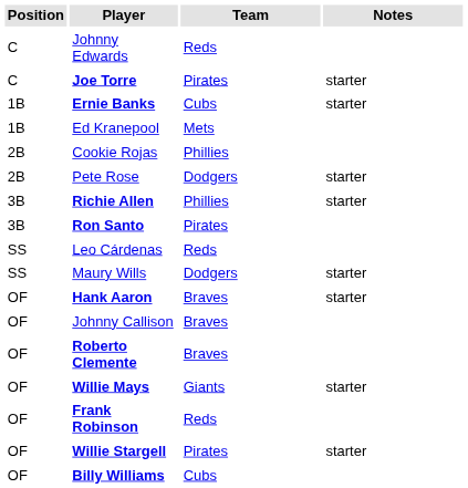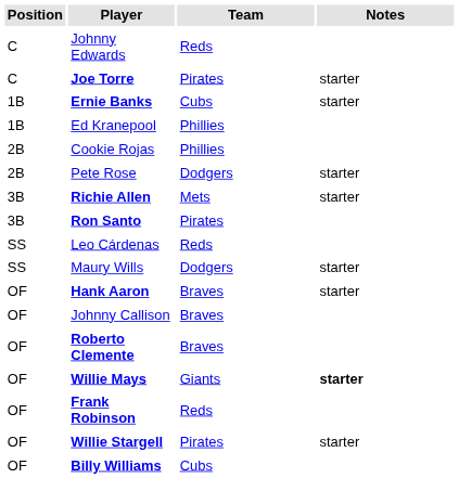Ed Kranepool | Team: Mets -> Phillies
Richie Allen | Team: Phillies -> Mets
Willie Mays | Notes: normal -> bold
